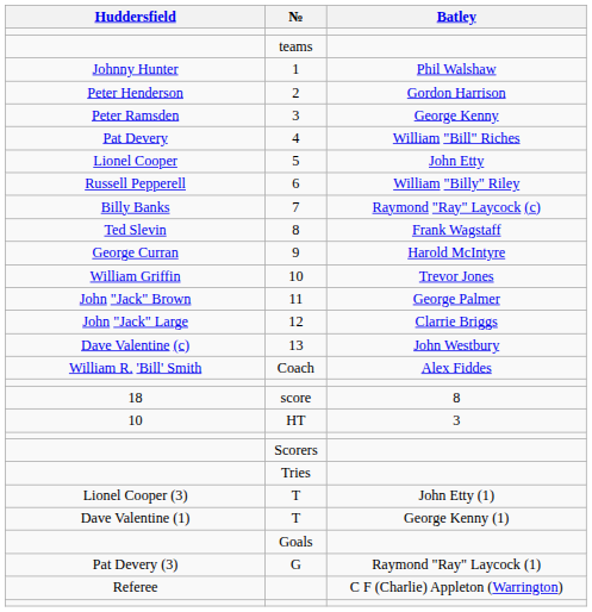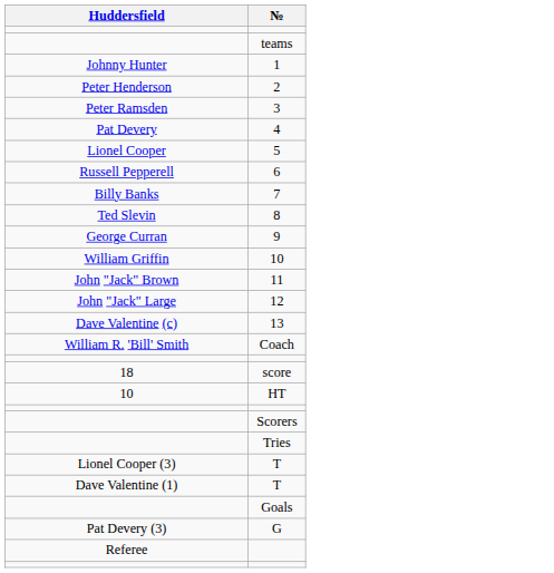- column: Batley | Phil Walshaw | Gordon Harrison | George Kenny | William "Bill" Riches | John Etty | William "Billy" Riley | Raymond "Ray" Laycock (c) | Frank Wagstaff | Harold McIntyre | Trevor Jones | George Palmer | Clarrie Briggs | John Westbury | Alex Fiddes | 8 | 3 | John Etty (1) | George Kenny (1) | Raymond "Ray" Laycock (1) | C F (Charlie) Appleton (Warrington)
